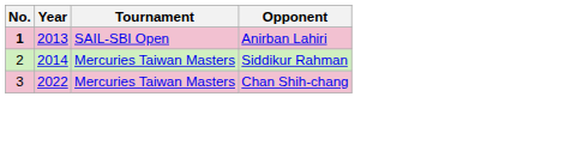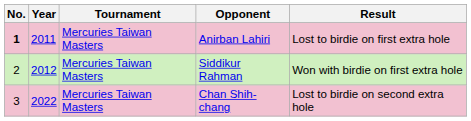+ column: Result | Lost to birdie on first extra hole | Won with birdie on first extra hole | Lost to birdie on second extra hole
Anirban Lahiri | Year: 2013 -> 2011
Anirban Lahiri | Tournament: SAIL-SBI Open -> Mercuries Taiwan Masters
Siddikur Rahman | Year: 2014 -> 2012
